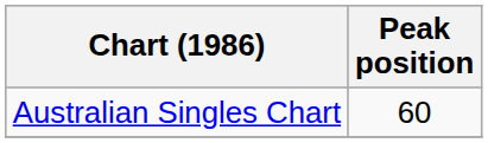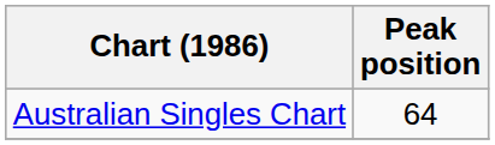Australian Singles Chart | Peak position: 60 -> 64
